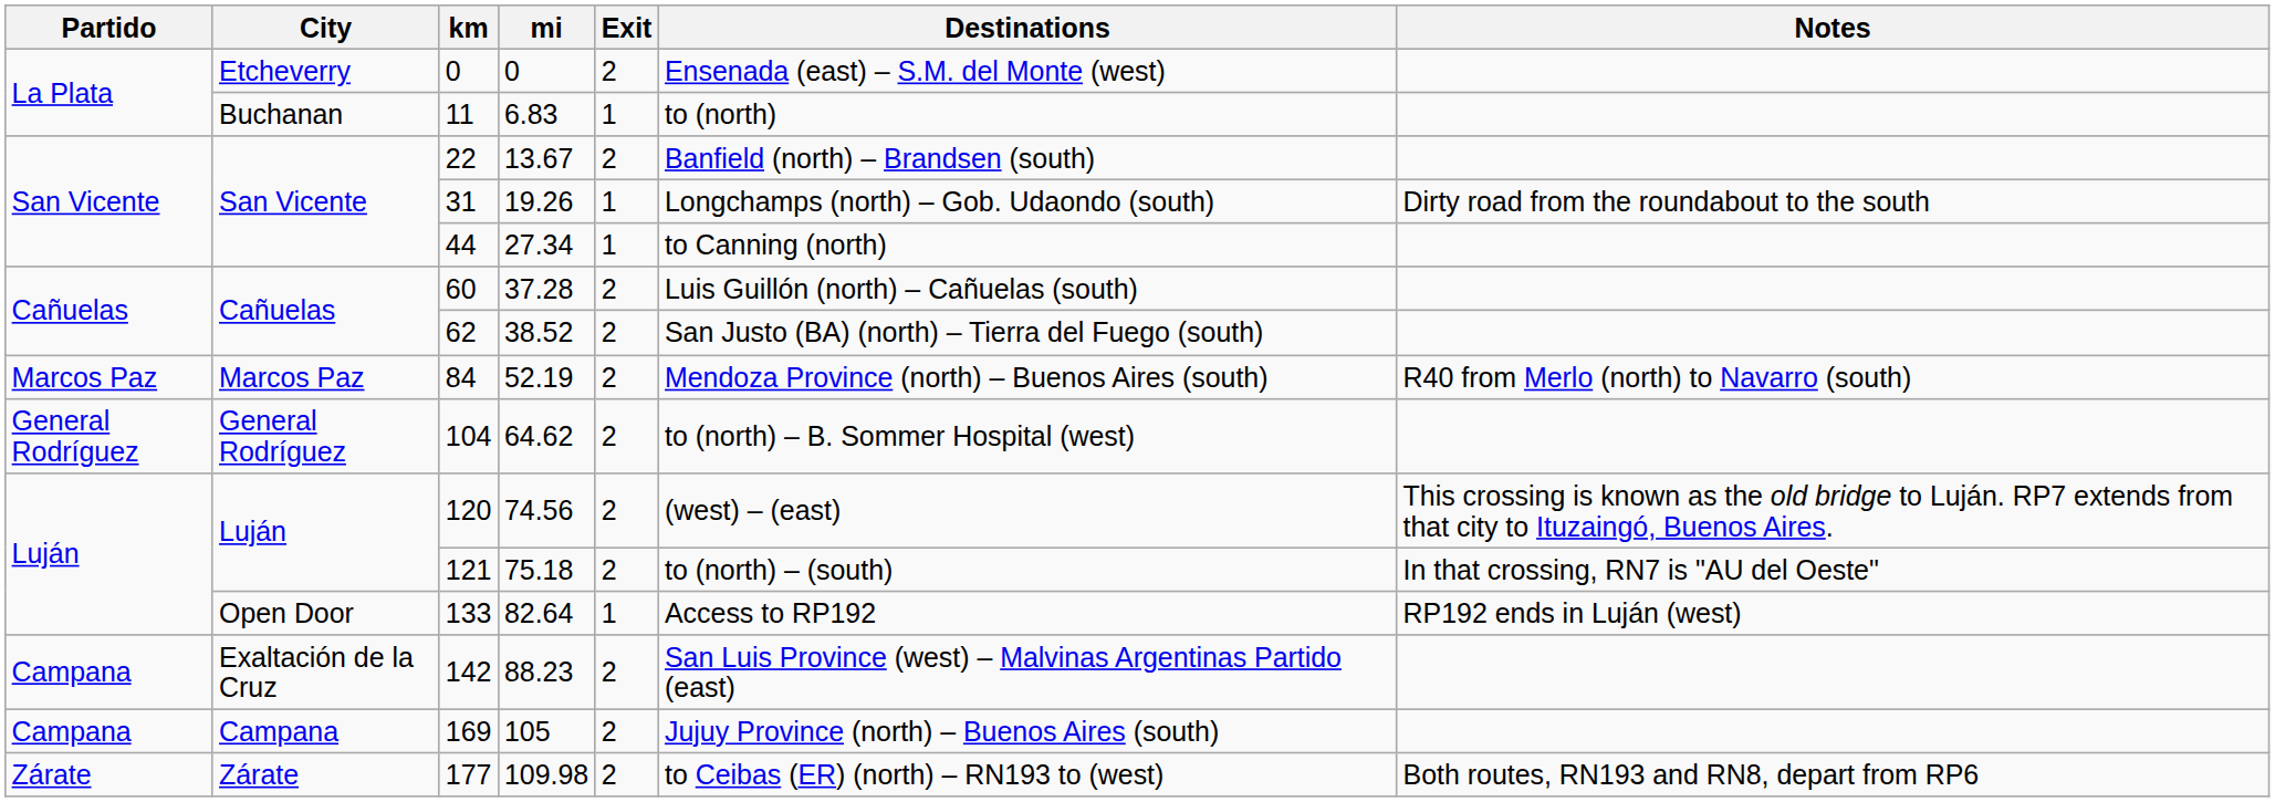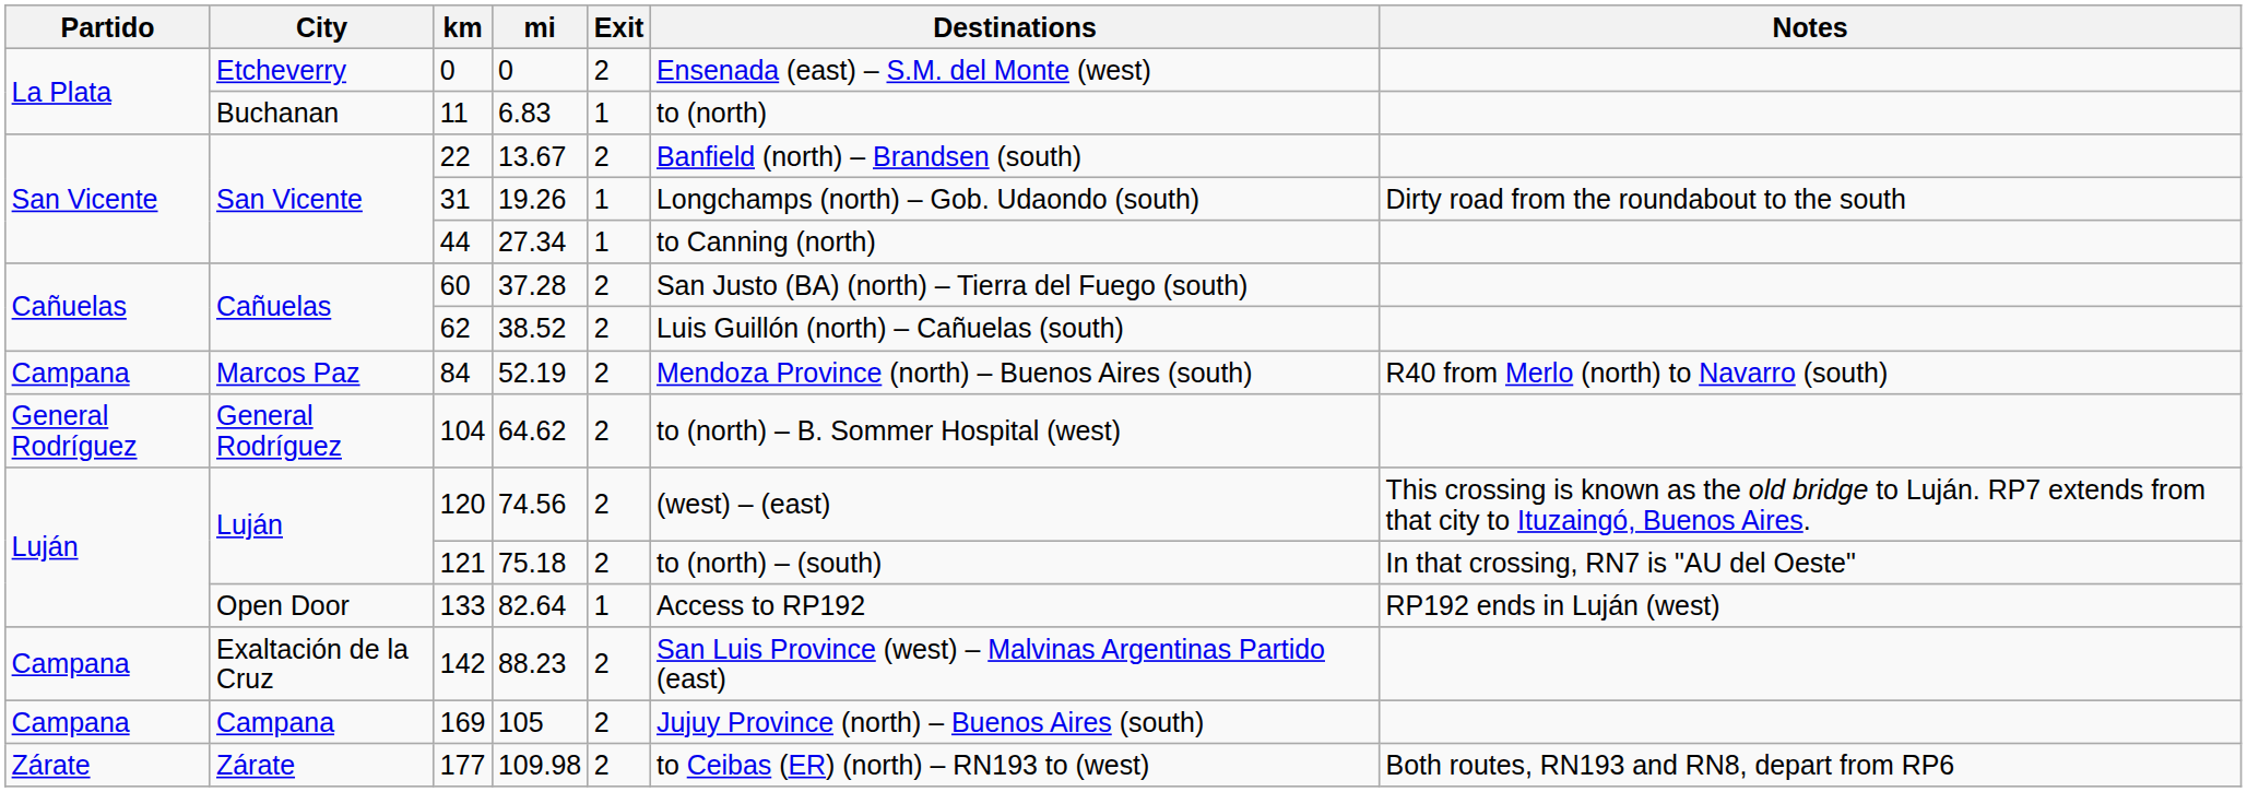60 | Destinations: Luis Guillón (north) – Cañuelas (south) -> San Justo (BA) (north) – Tierra del Fuego (south)
62 | Destinations: San Justo (BA) (north) – Tierra del Fuego (south) -> Luis Guillón (north) – Cañuelas (south)
84 | Partido: Marcos Paz -> Campana
